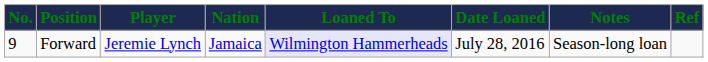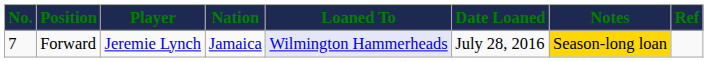Forward | No.: 9 -> 7
Forward | Notes: no background -> gold background
